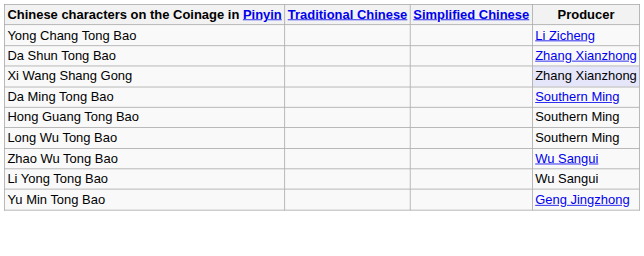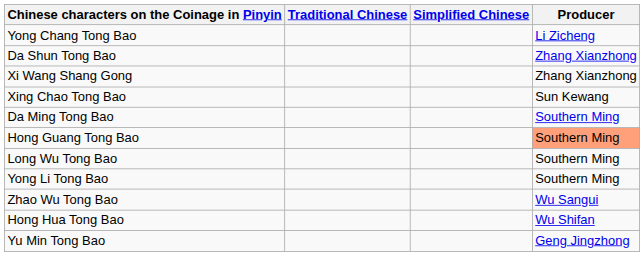Xi Wang Shang Gong | Producer: lavender background -> no background
+ row: Xing Chao Tong Bao | Sun Kewang
Hong Guang Tong Bao | Producer: no background -> lightsalmon background
+ row: Yong Li Tong Bao | Southern Ming
- row: Li Yong Tong Bao | Wu Sangui
+ row: Hong Hua Tong Bao | Wu Shifan
